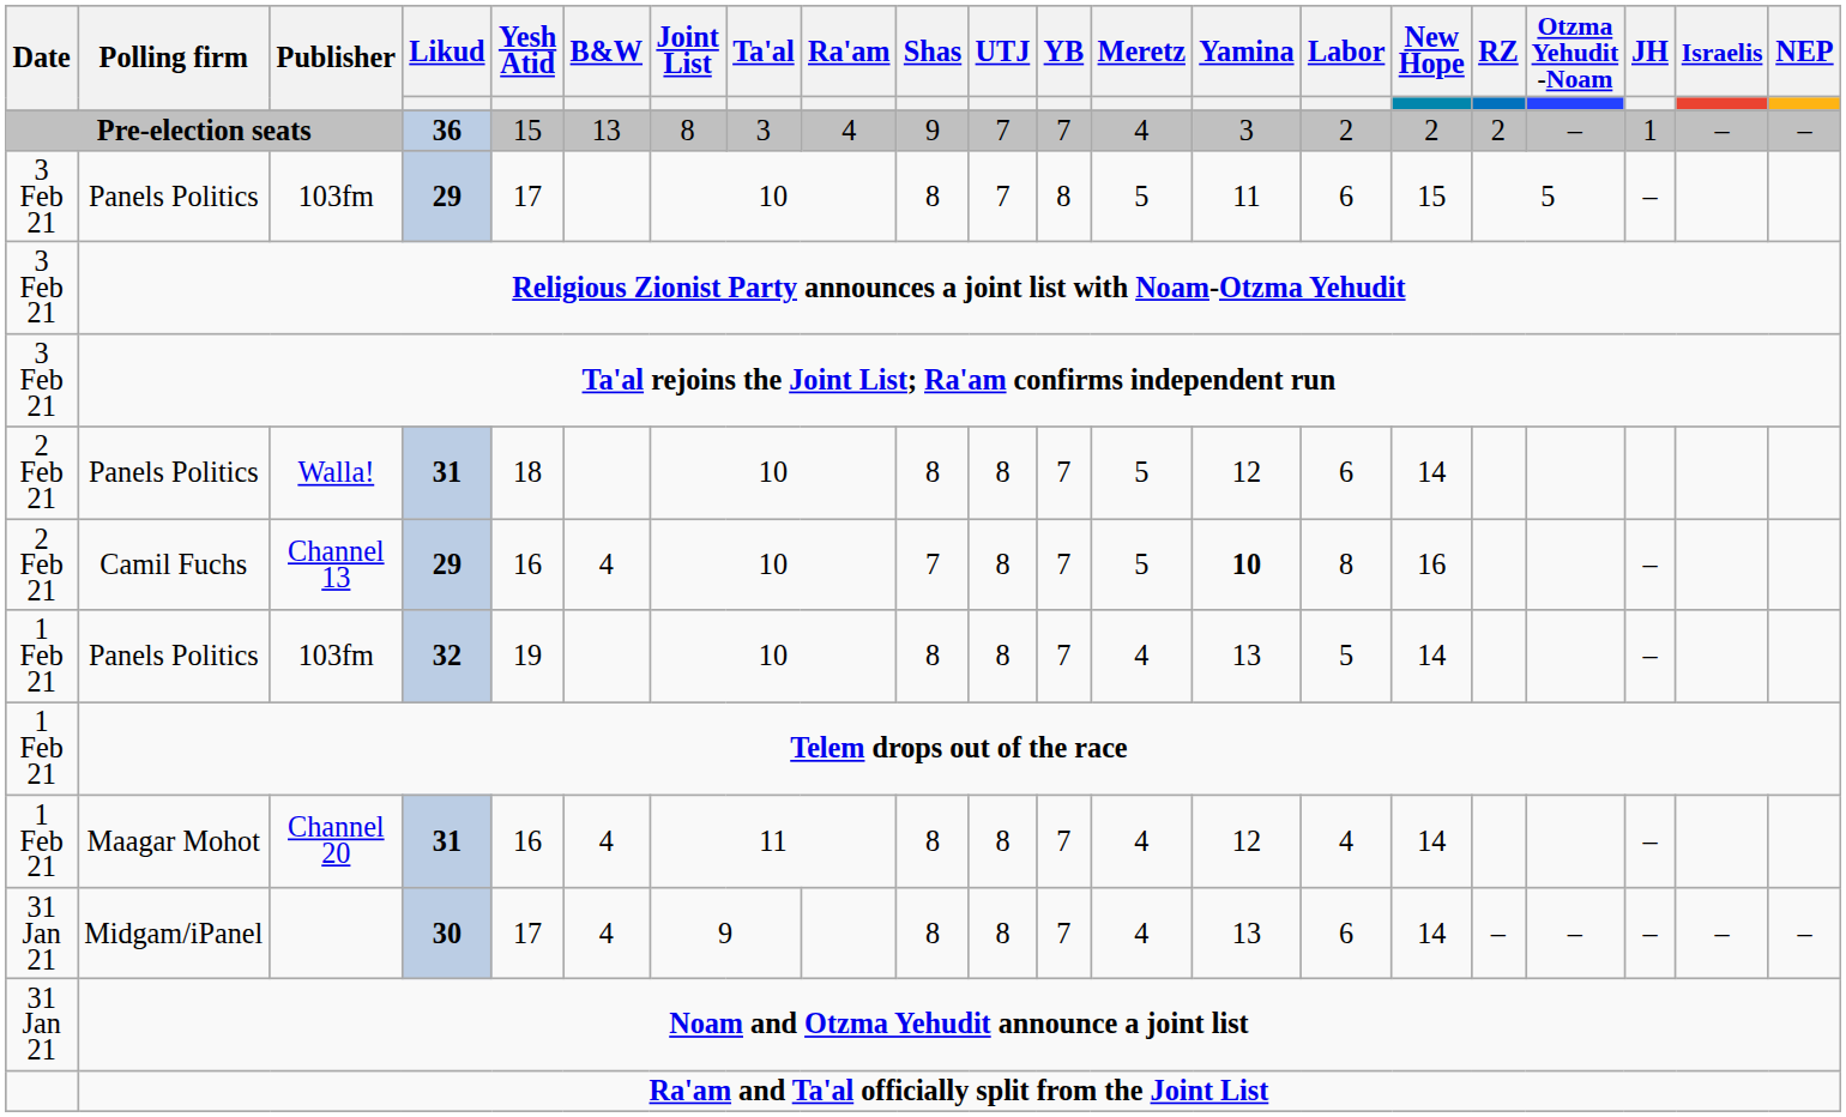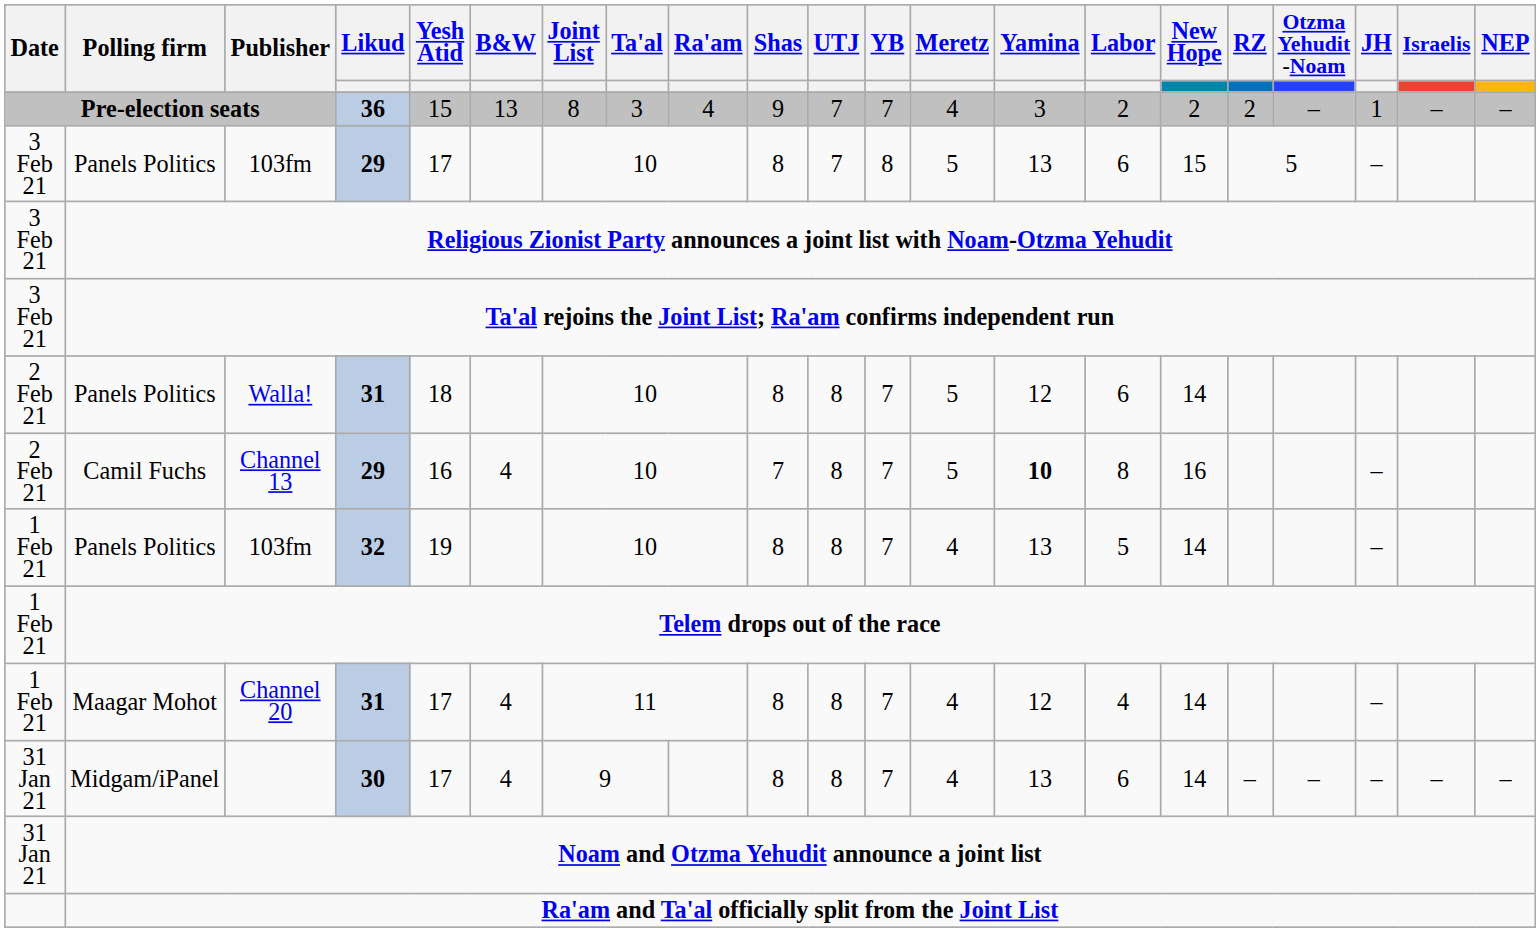103fm / 29 | Yamina: 11 -> 13
Channel 20 | Yesh Atid: 16 -> 17
